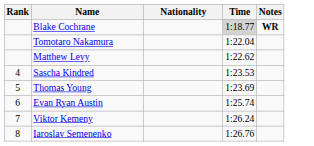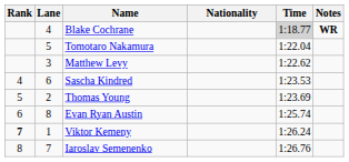+ column: Lane | 4 | 5 | 3 | 6 | 2 | 8 | 1 | 7
Viktor Kemeny | Rank: normal -> bold
